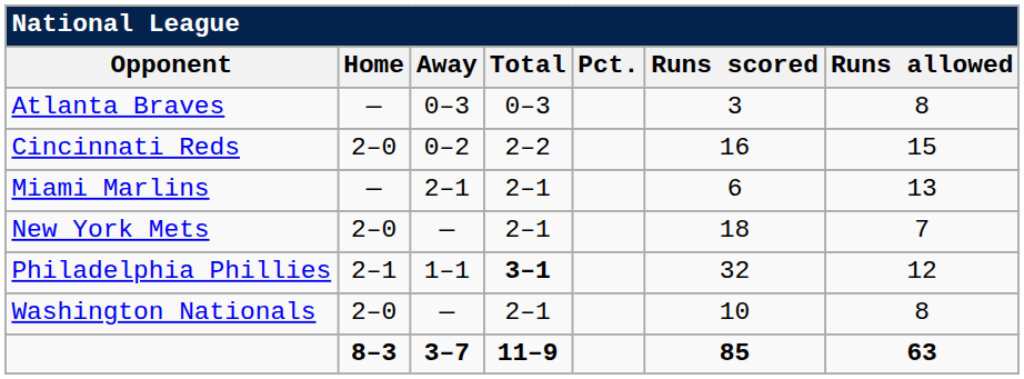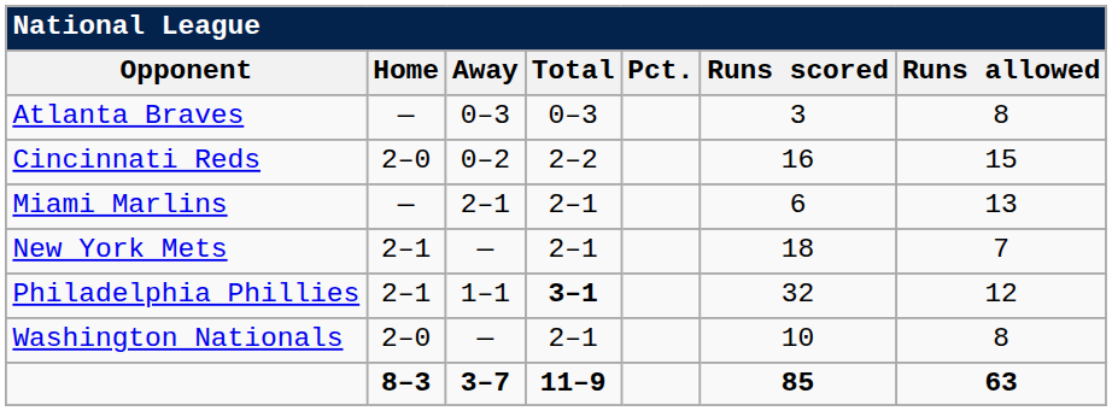New York Mets | Home: 2–0 -> 2–1
